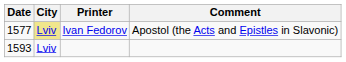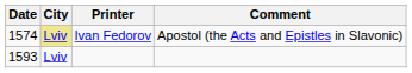Ivan Fedorov | Date: 1577 -> 1574
